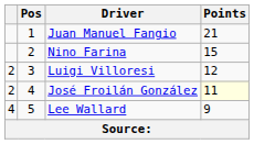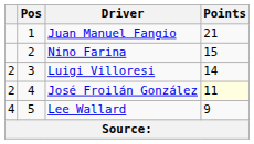Luigi Villoresi | Points: 12 -> 14
